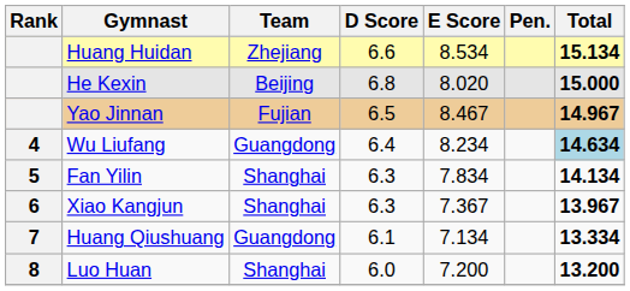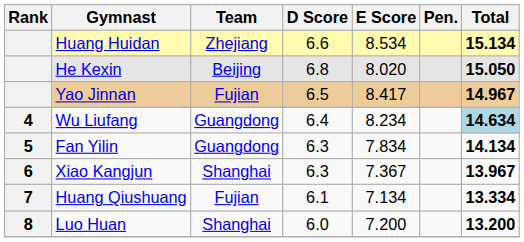He Kexin | Total: 15.000 -> 15.050
Yao Jinnan | E Score: 8.467 -> 8.417
Fan Yilin | Team: Shanghai -> Guangdong
Huang Qiushuang | Team: Guangdong -> Fujian
